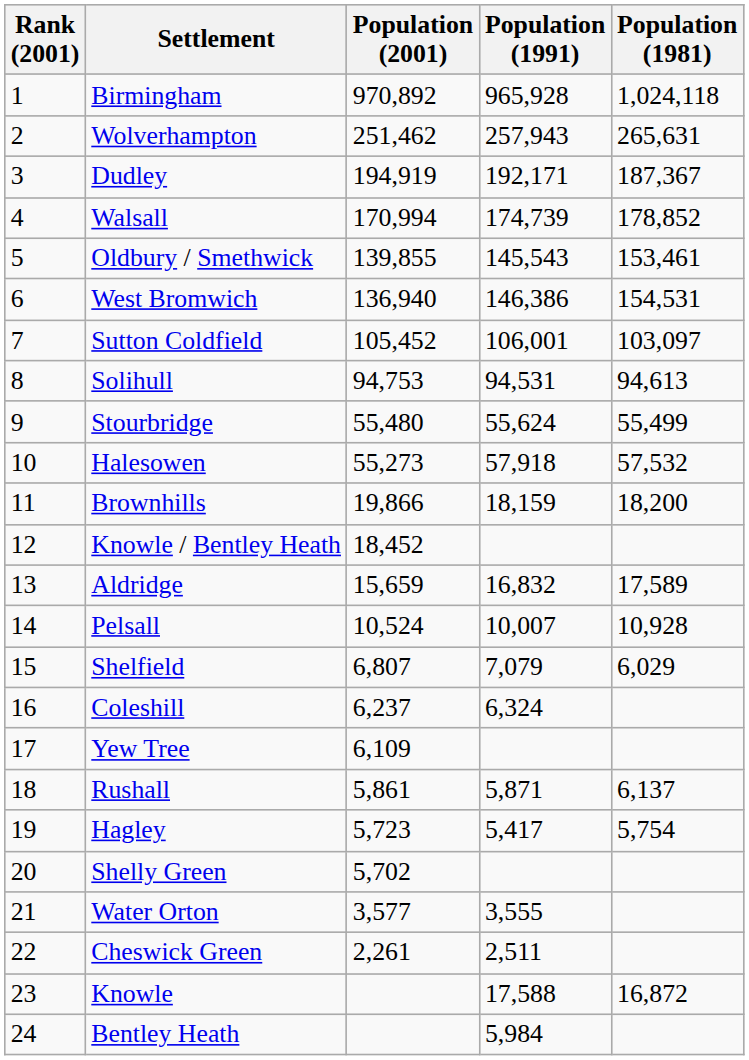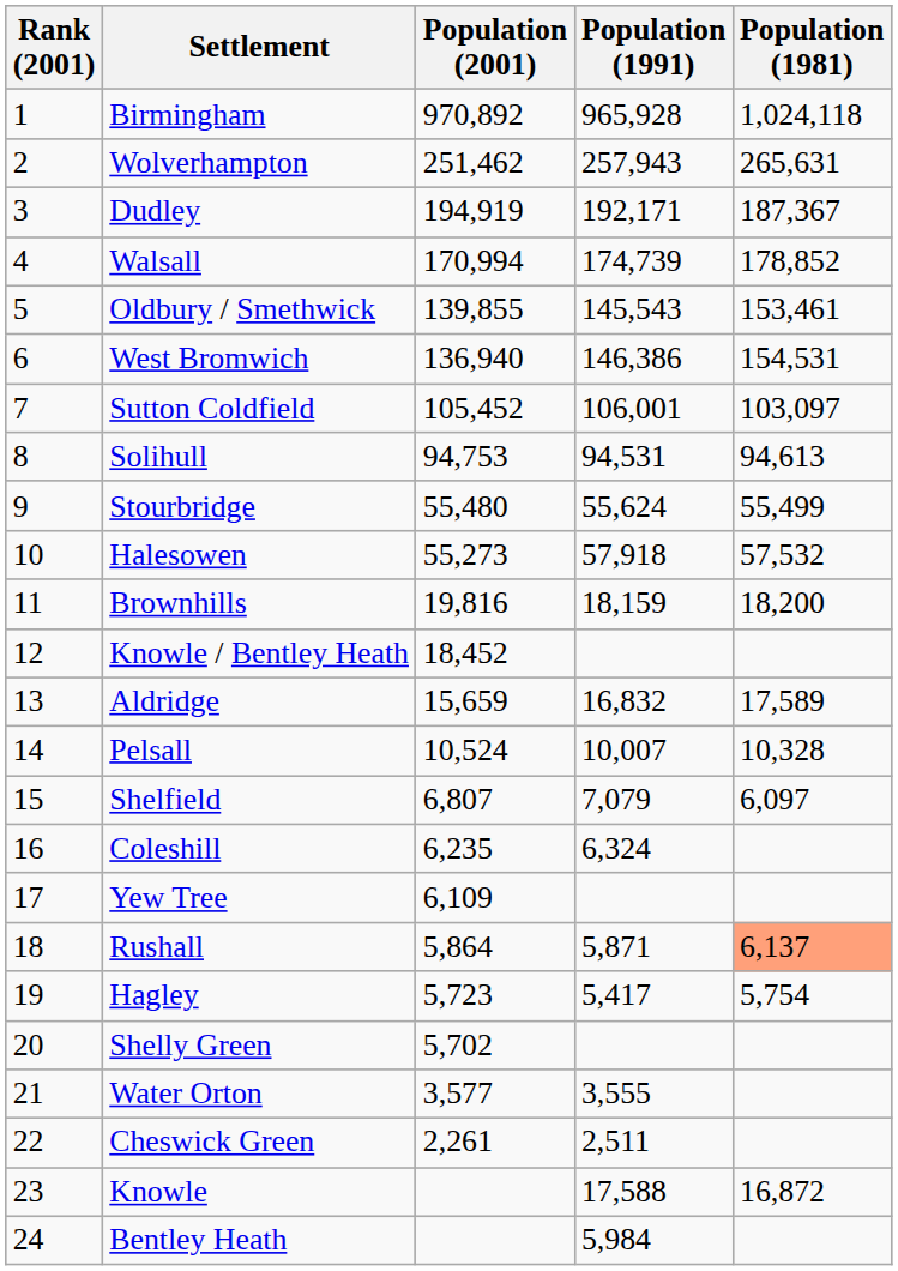Brownhills | Population (2001): 19,866 -> 19,816
Pelsall | Population (1981): 10,928 -> 10,328
Shelfield | Population (1981): 6,029 -> 6,097
Coleshill | Population (2001): 6,237 -> 6,235
Rushall | Population (2001): 5,861 -> 5,864
Rushall | Population (1981): no background -> lightsalmon background
